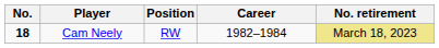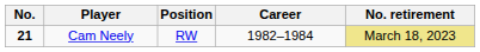Cam Neely | No.: 18 -> 21
